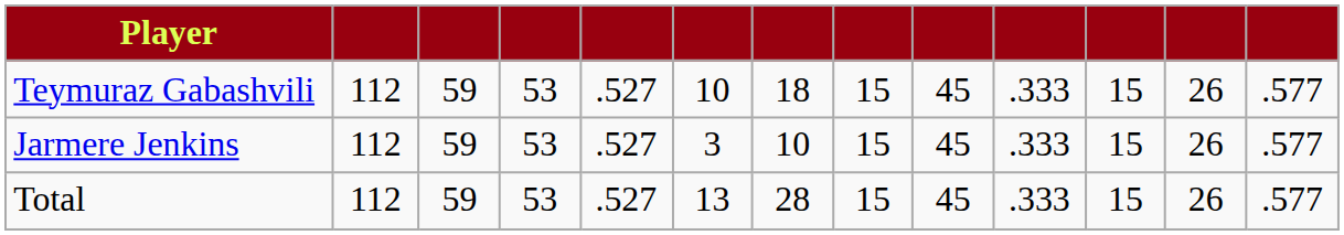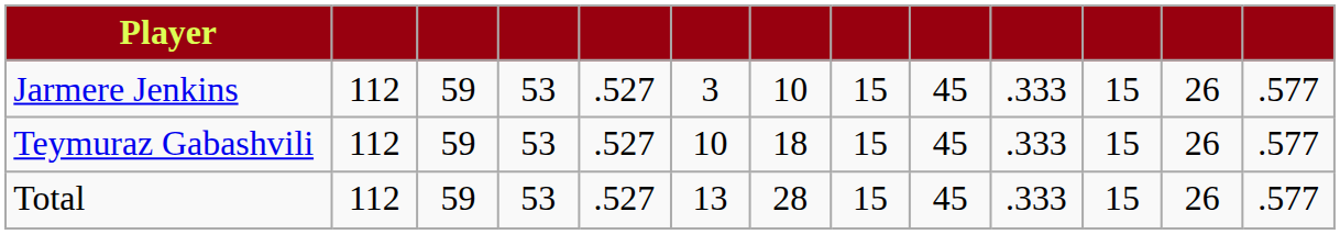rows swapped: Teymuraz Gabashvili <-> Jarmere Jenkins
